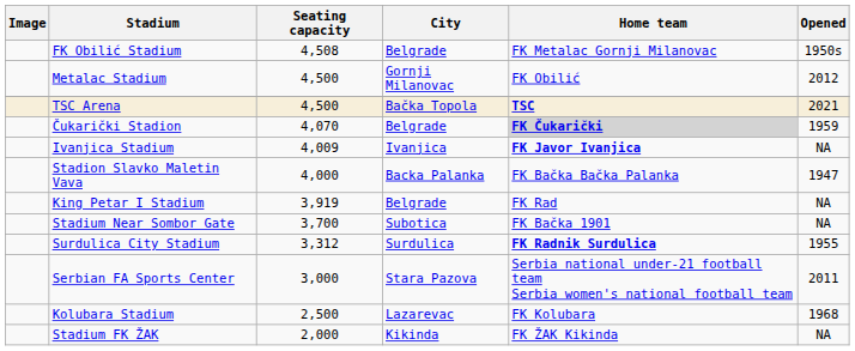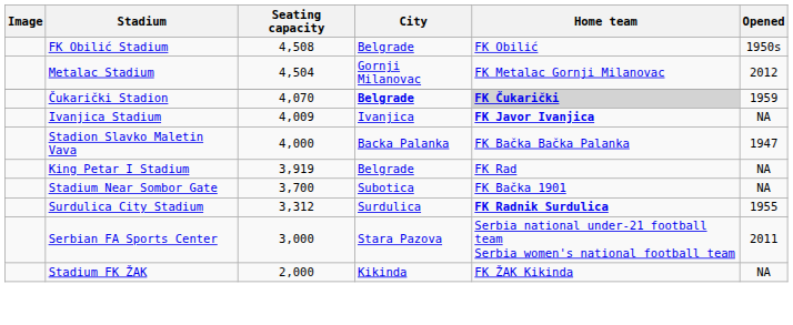FK Obilić Stadium | Home team: FK Metalac Gornji Milanovac -> FK Obilić
Metalac Stadium | Seating capacity: 4,500 -> 4,504
Metalac Stadium | Home team: FK Obilić -> FK Metalac Gornji Milanovac
- row: TSC Arena | 4,500 | Bačka Topola | TSC | 2021
Čukarički Stadion | City: normal -> bold
- row: Kolubara Stadium | 2,500 | Lazarevac | FK Kolubara | 1968
